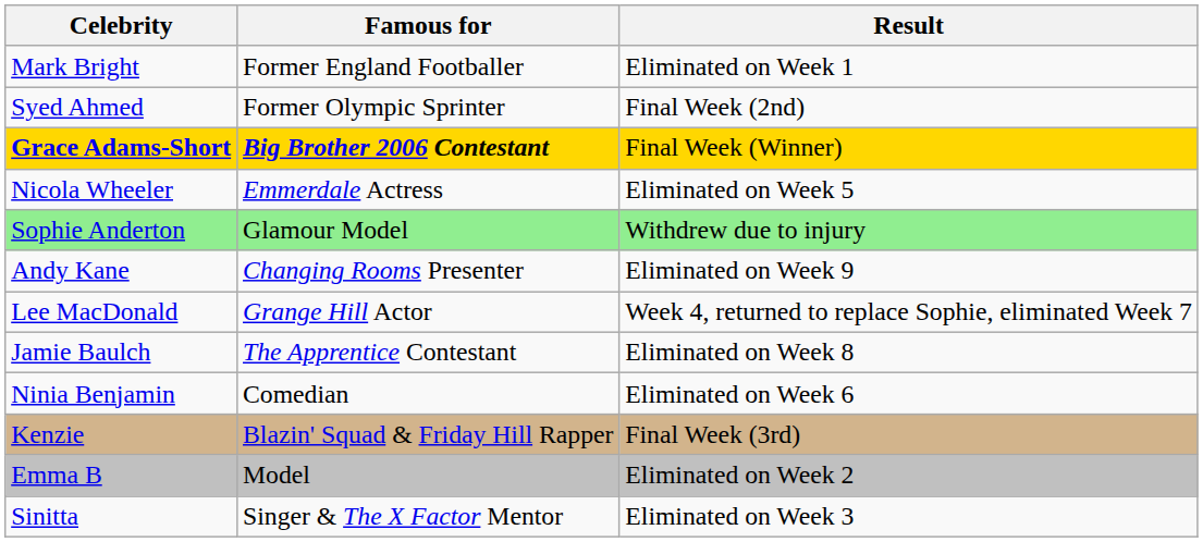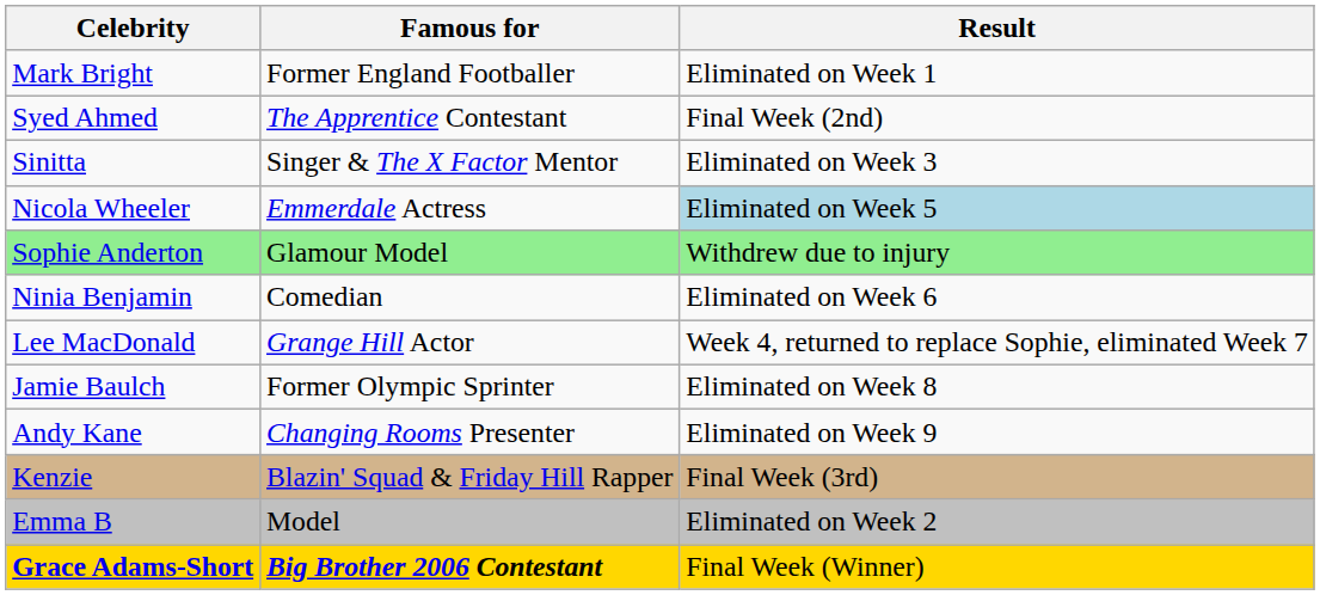Syed Ahmed | Famous for: Former Olympic Sprinter -> The Apprentice Contestant
rows swapped: Sinitta <-> Grace Adams-Short
Nicola Wheeler | Result: no background -> lightblue background
rows swapped: Ninia Benjamin <-> Andy Kane
Jamie Baulch | Famous for: The Apprentice Contestant -> Former Olympic Sprinter
